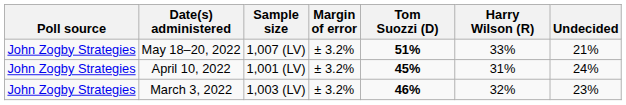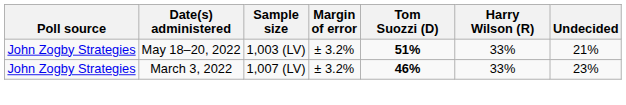May 18–20, 2022 | Sample size: 1,007 (LV) -> 1,003 (LV)
- row: John Zogby Strategies | April 10, 2022 | 1,001 (LV) | ± 3.2% | 45% | 31% | 24%
March 3, 2022 | Sample size: 1,003 (LV) -> 1,007 (LV)
March 3, 2022 | Harry Wilson (R): 32% -> 33%
